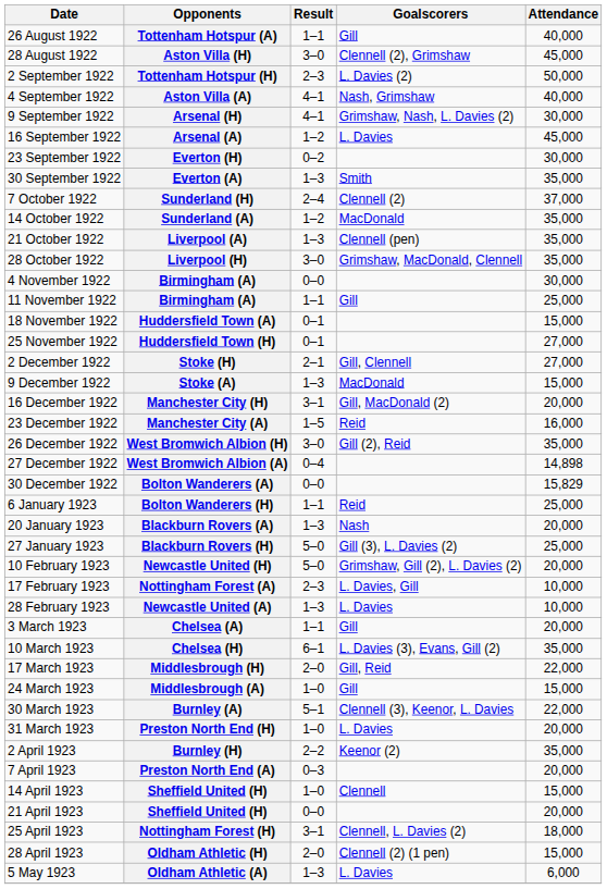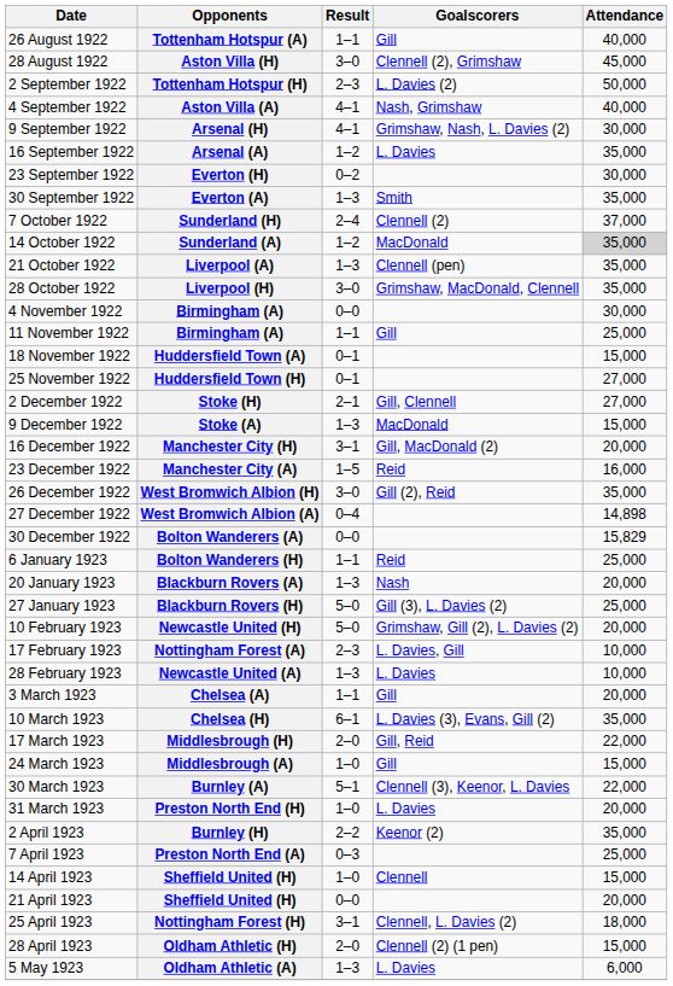Arsenal (A) | Attendance: 45,000 -> 35,000
Sunderland (A) | Attendance: no background -> lightgrey background
Preston North End (A) | Attendance: 20,000 -> 25,000
